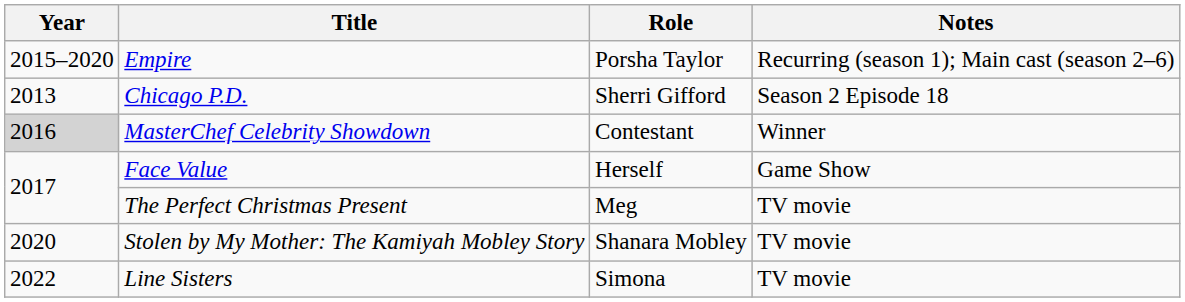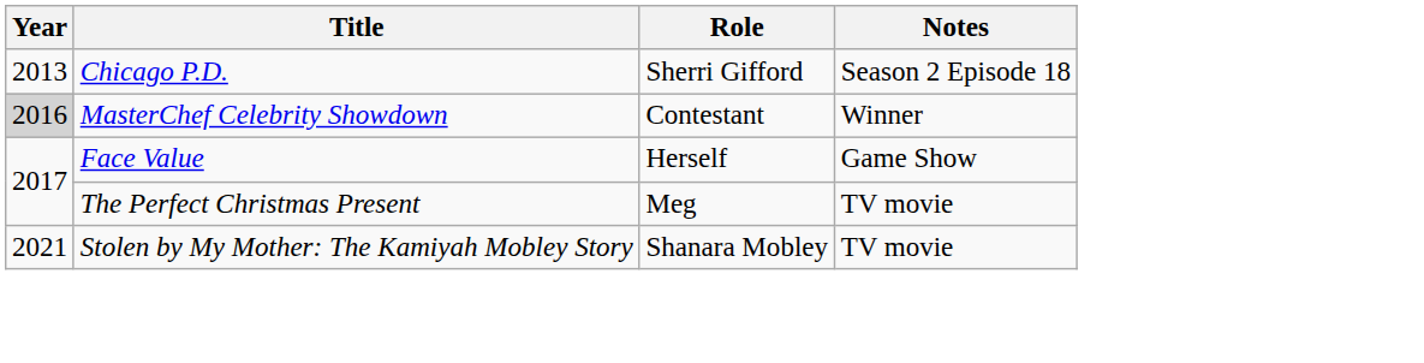- row: 2015–2020 | Empire | Porsha Taylor | Recurring (season 1); Main cast (season 2–6)
Stolen by My Mother: The Kamiyah Mobley Story | Year: 2020 -> 2021
- row: 2022 | Line Sisters | Simona | TV movie
